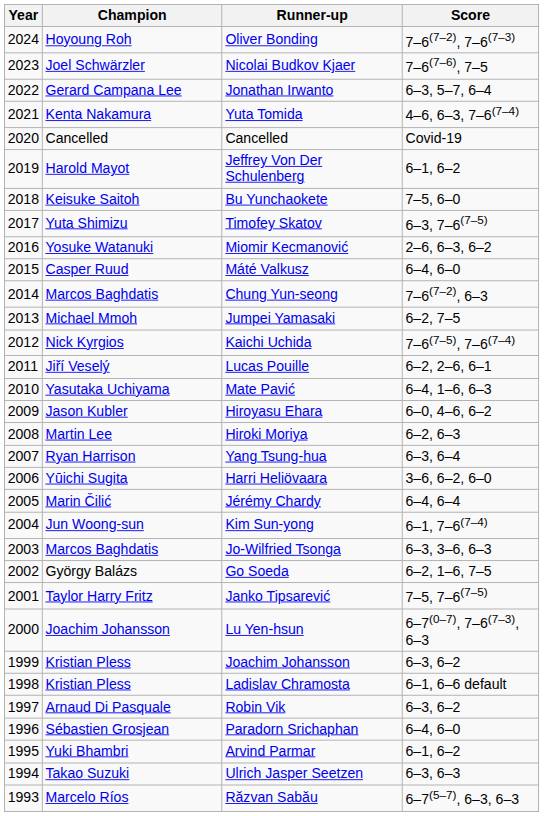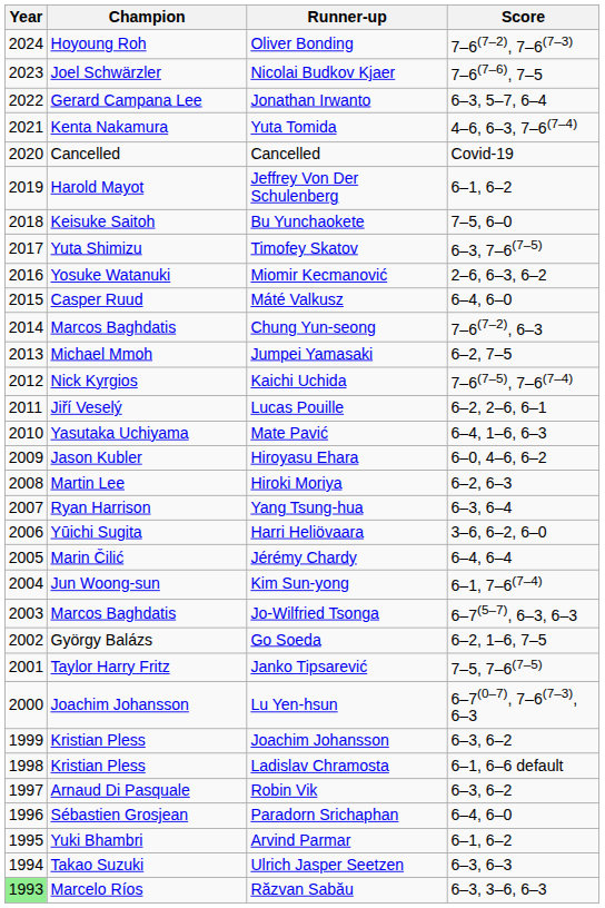Jo-Wilfried Tsonga | Score: 6–3, 3–6, 6–3 -> 6–7(5–7), 6–3, 6–3
Răzvan Sabău | Year: no background -> lightgreen background
Răzvan Sabău | Score: 6–7(5–7), 6–3, 6–3 -> 6–3, 3–6, 6–3
